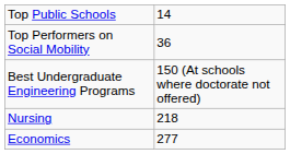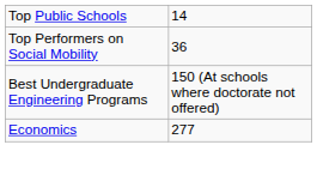- row: Nursing | 218
